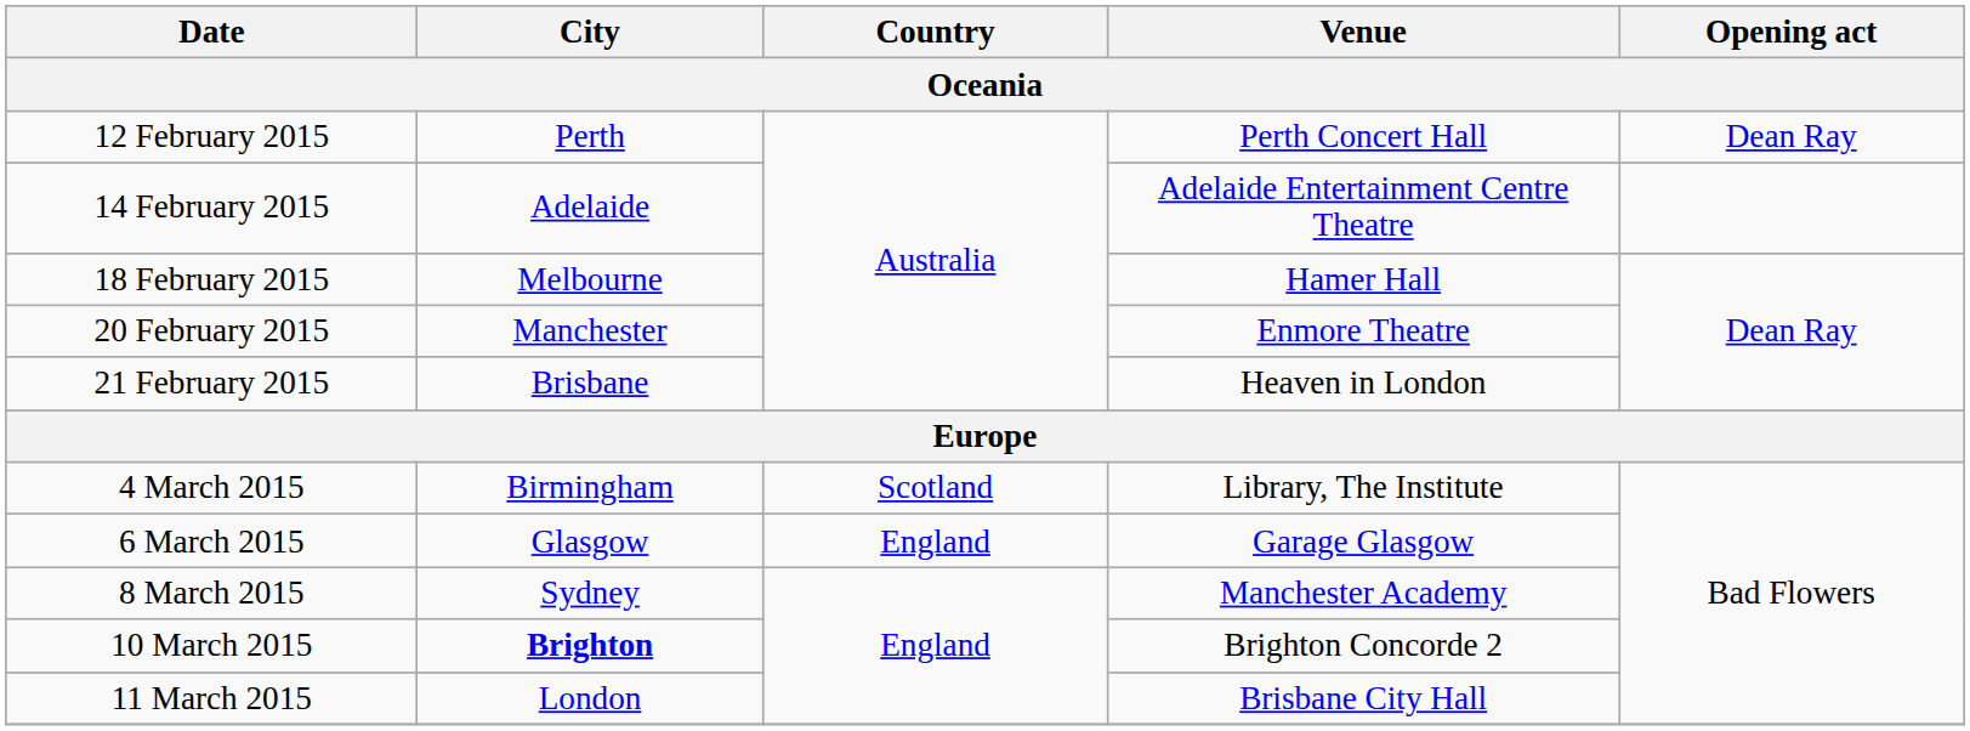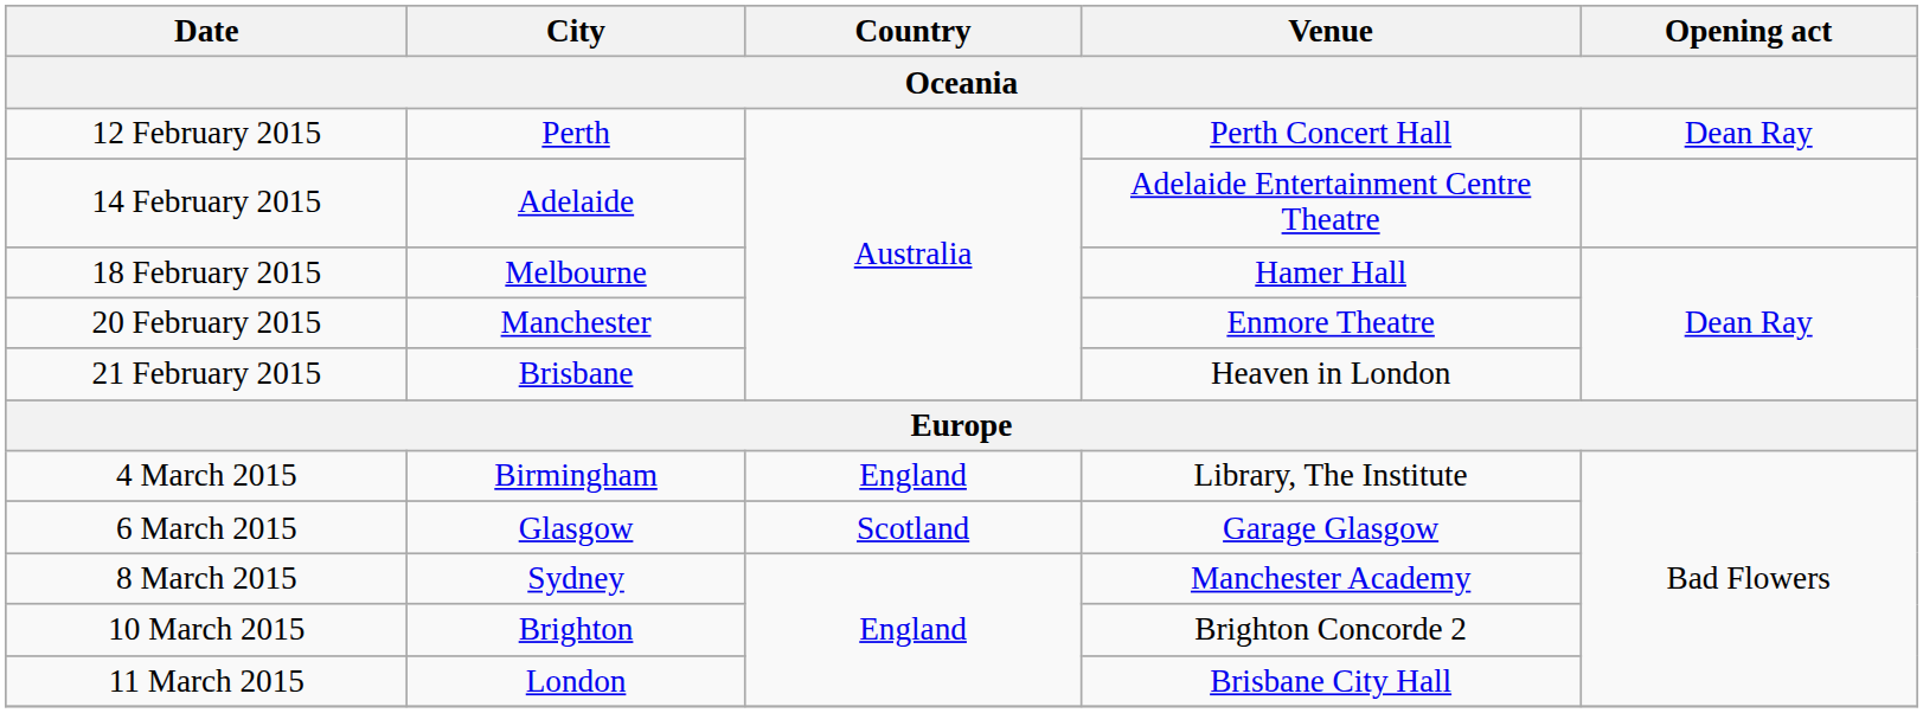4 March 2015 | Country: Scotland -> England
6 March 2015 | Country: England -> Scotland
10 March 2015 | City: bold -> normal
